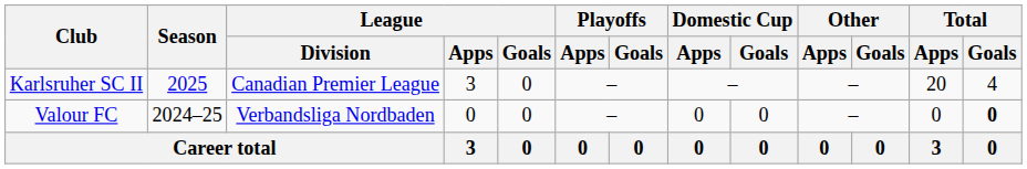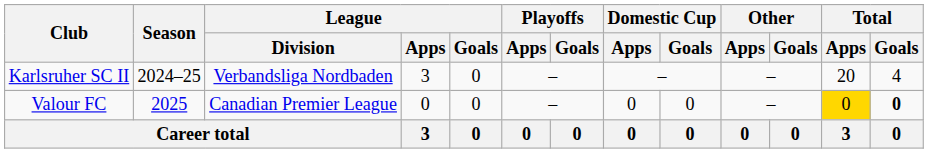Karlsruher SC II | Season: 2025 -> 2024–25
Karlsruher SC II | League / Division: Canadian Premier League -> Verbandsliga Nordbaden
Valour FC | Season: 2024–25 -> 2025
Valour FC | League / Division: Verbandsliga Nordbaden -> Canadian Premier League
Valour FC | Total / Apps: no background -> gold background
